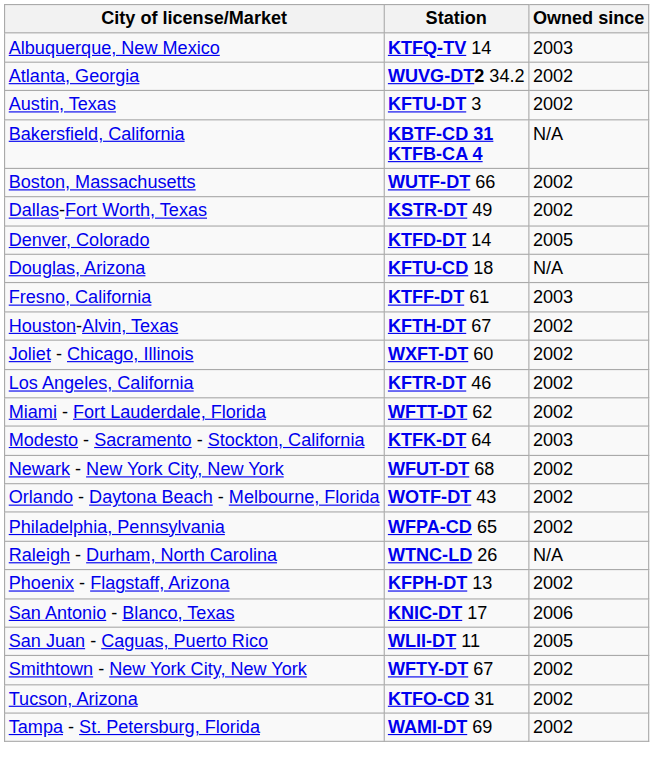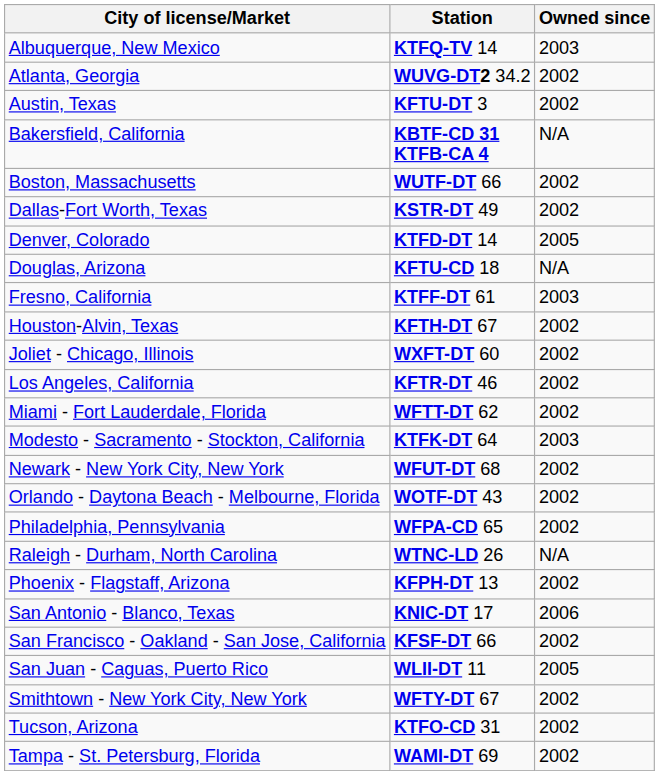+ row: San Francisco - Oakland - San Jose, California | KFSF-DT 66 | 2002
